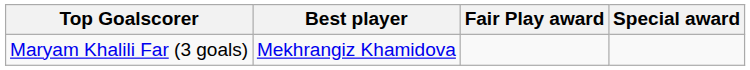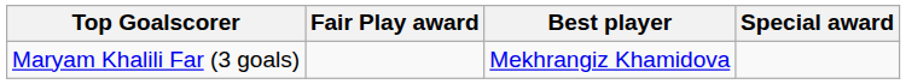columns swapped: Best player <-> Fair Play award
